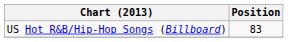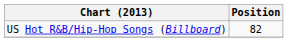US Hot R&B/Hip-Hop Songs (Billboard) | Position: 83 -> 82
